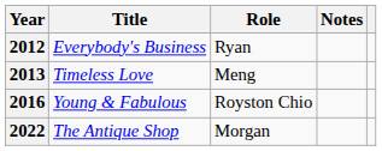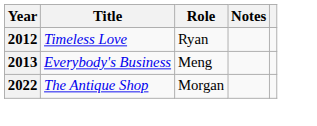2012 | Title: Everybody's Business -> Timeless Love
2013 | Title: Timeless Love -> Everybody's Business
- row: 2016 | Young & Fabulous | Royston Chio
